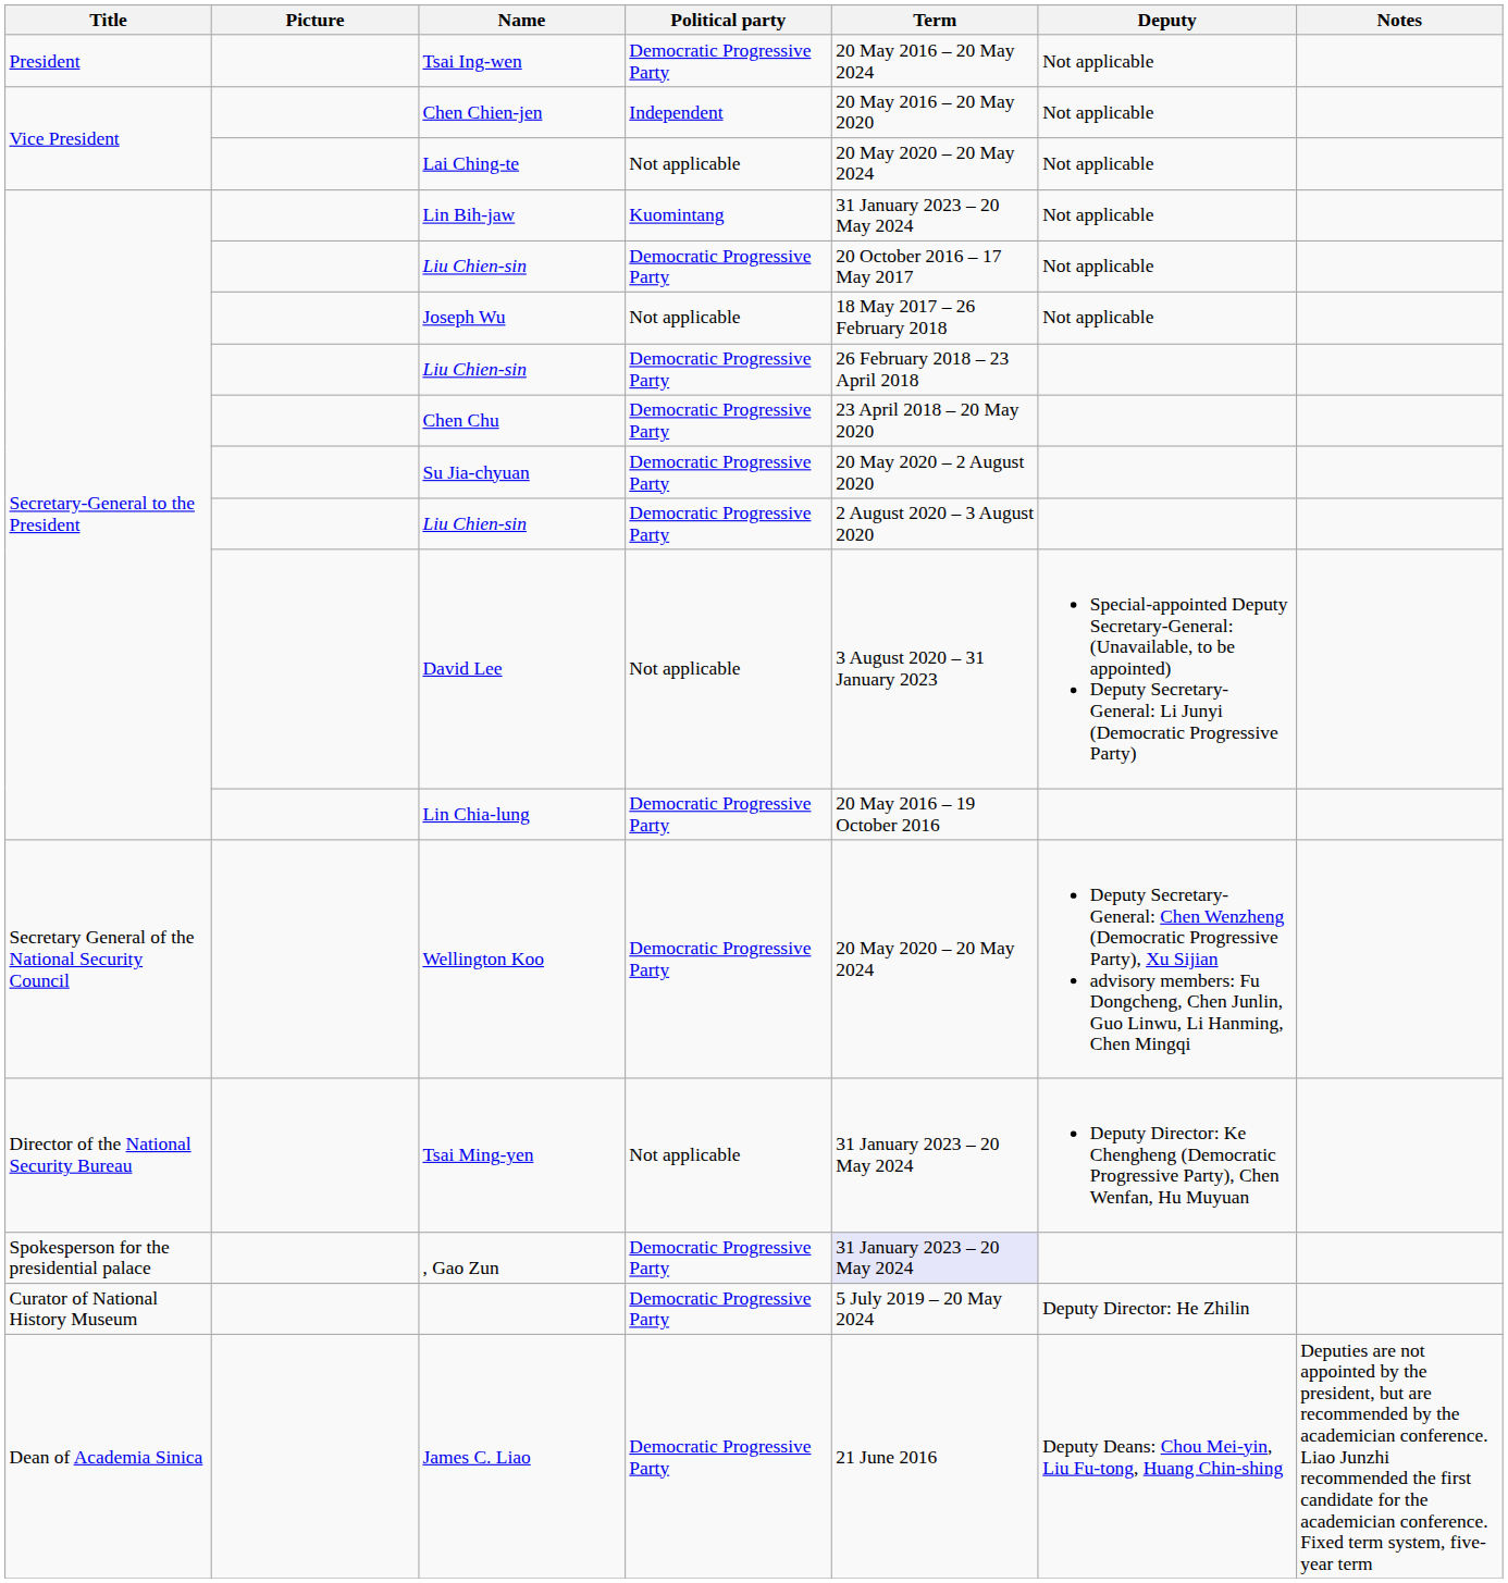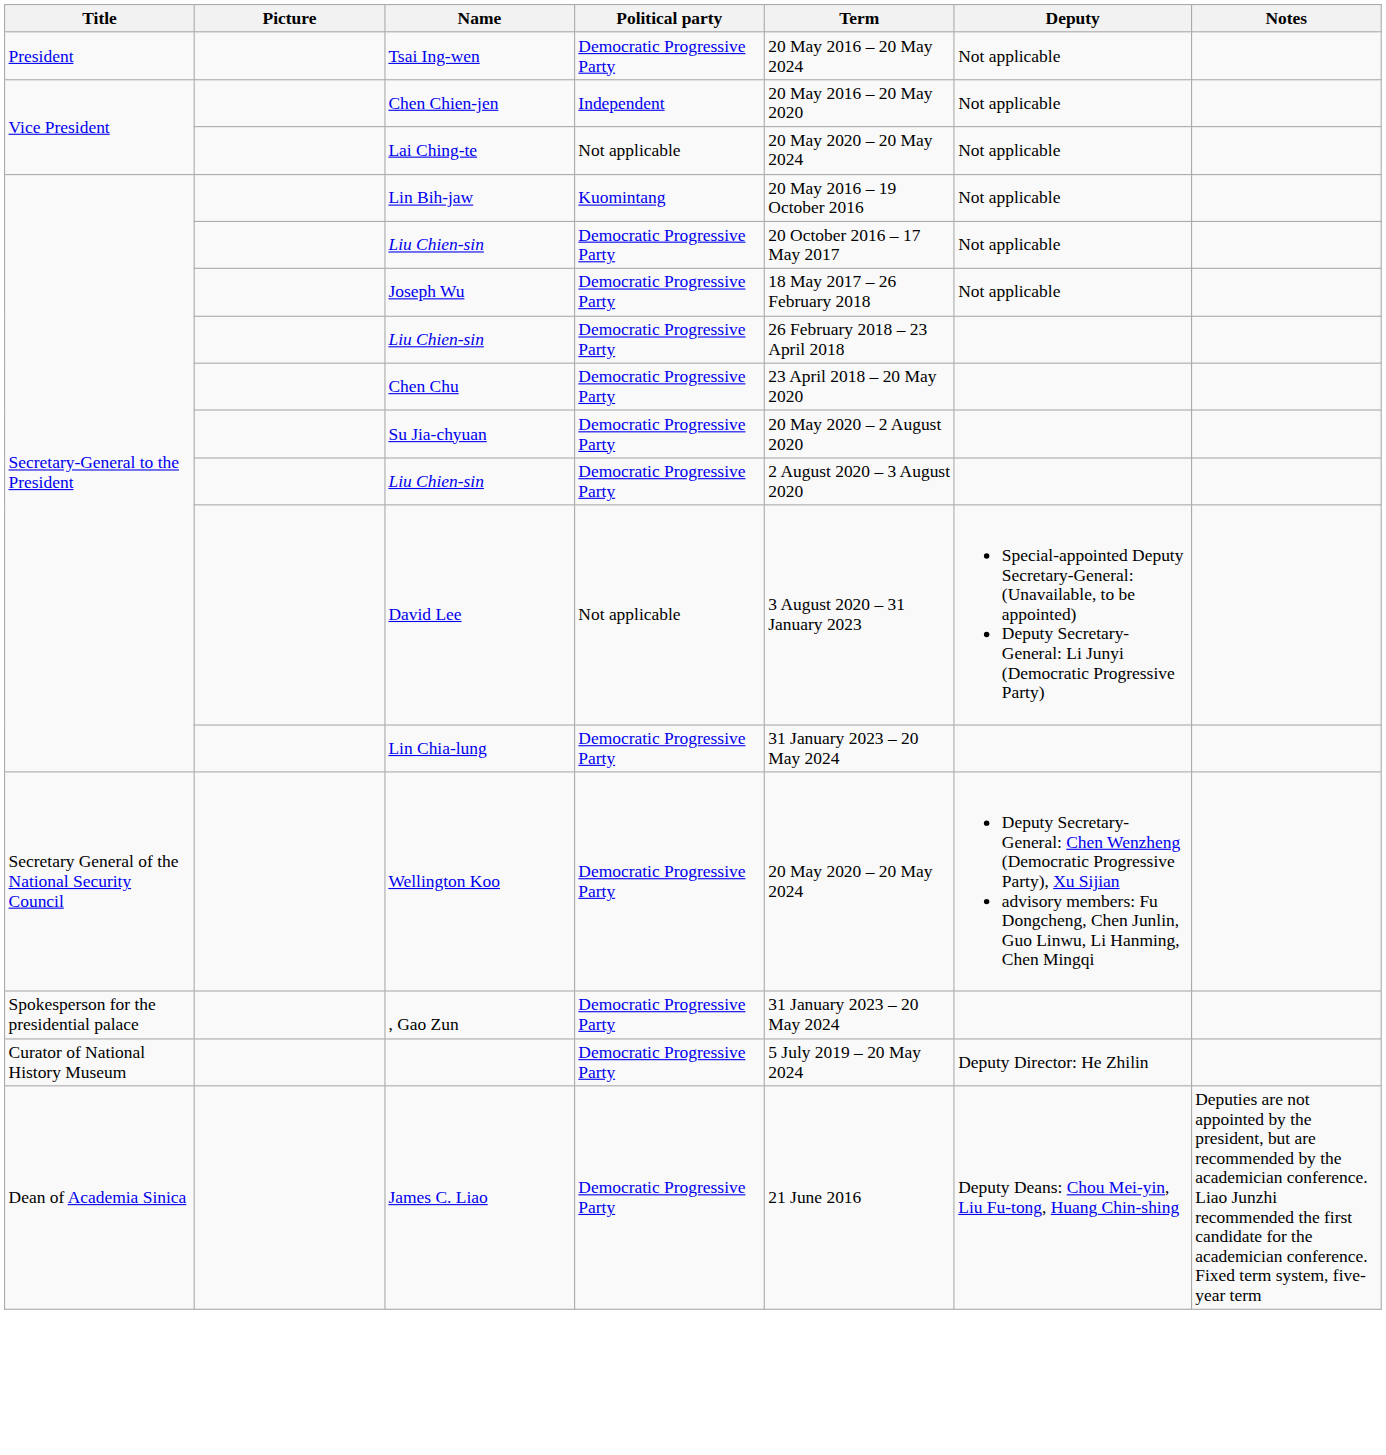Lin Bih-jaw | Term: 31 January 2023 – 20 May 2024 -> 20 May 2016 – 19 October 2016
Joseph Wu | Political party: Not applicable -> Democratic Progressive Party
Lin Chia-lung | Term: 20 May 2016 – 19 October 2016 -> 31 January 2023 – 20 May 2024
- row: Director of the National Security Bureau | Tsai Ming-yen | Not applicable | 31 January 2023 – 20 May 2024 | Deputy Director: Ke Chengheng (Democratic Progressive Party), Chen Wenfan, Hu Muyuan
, Gao Zun | Term: lavender background -> no background
